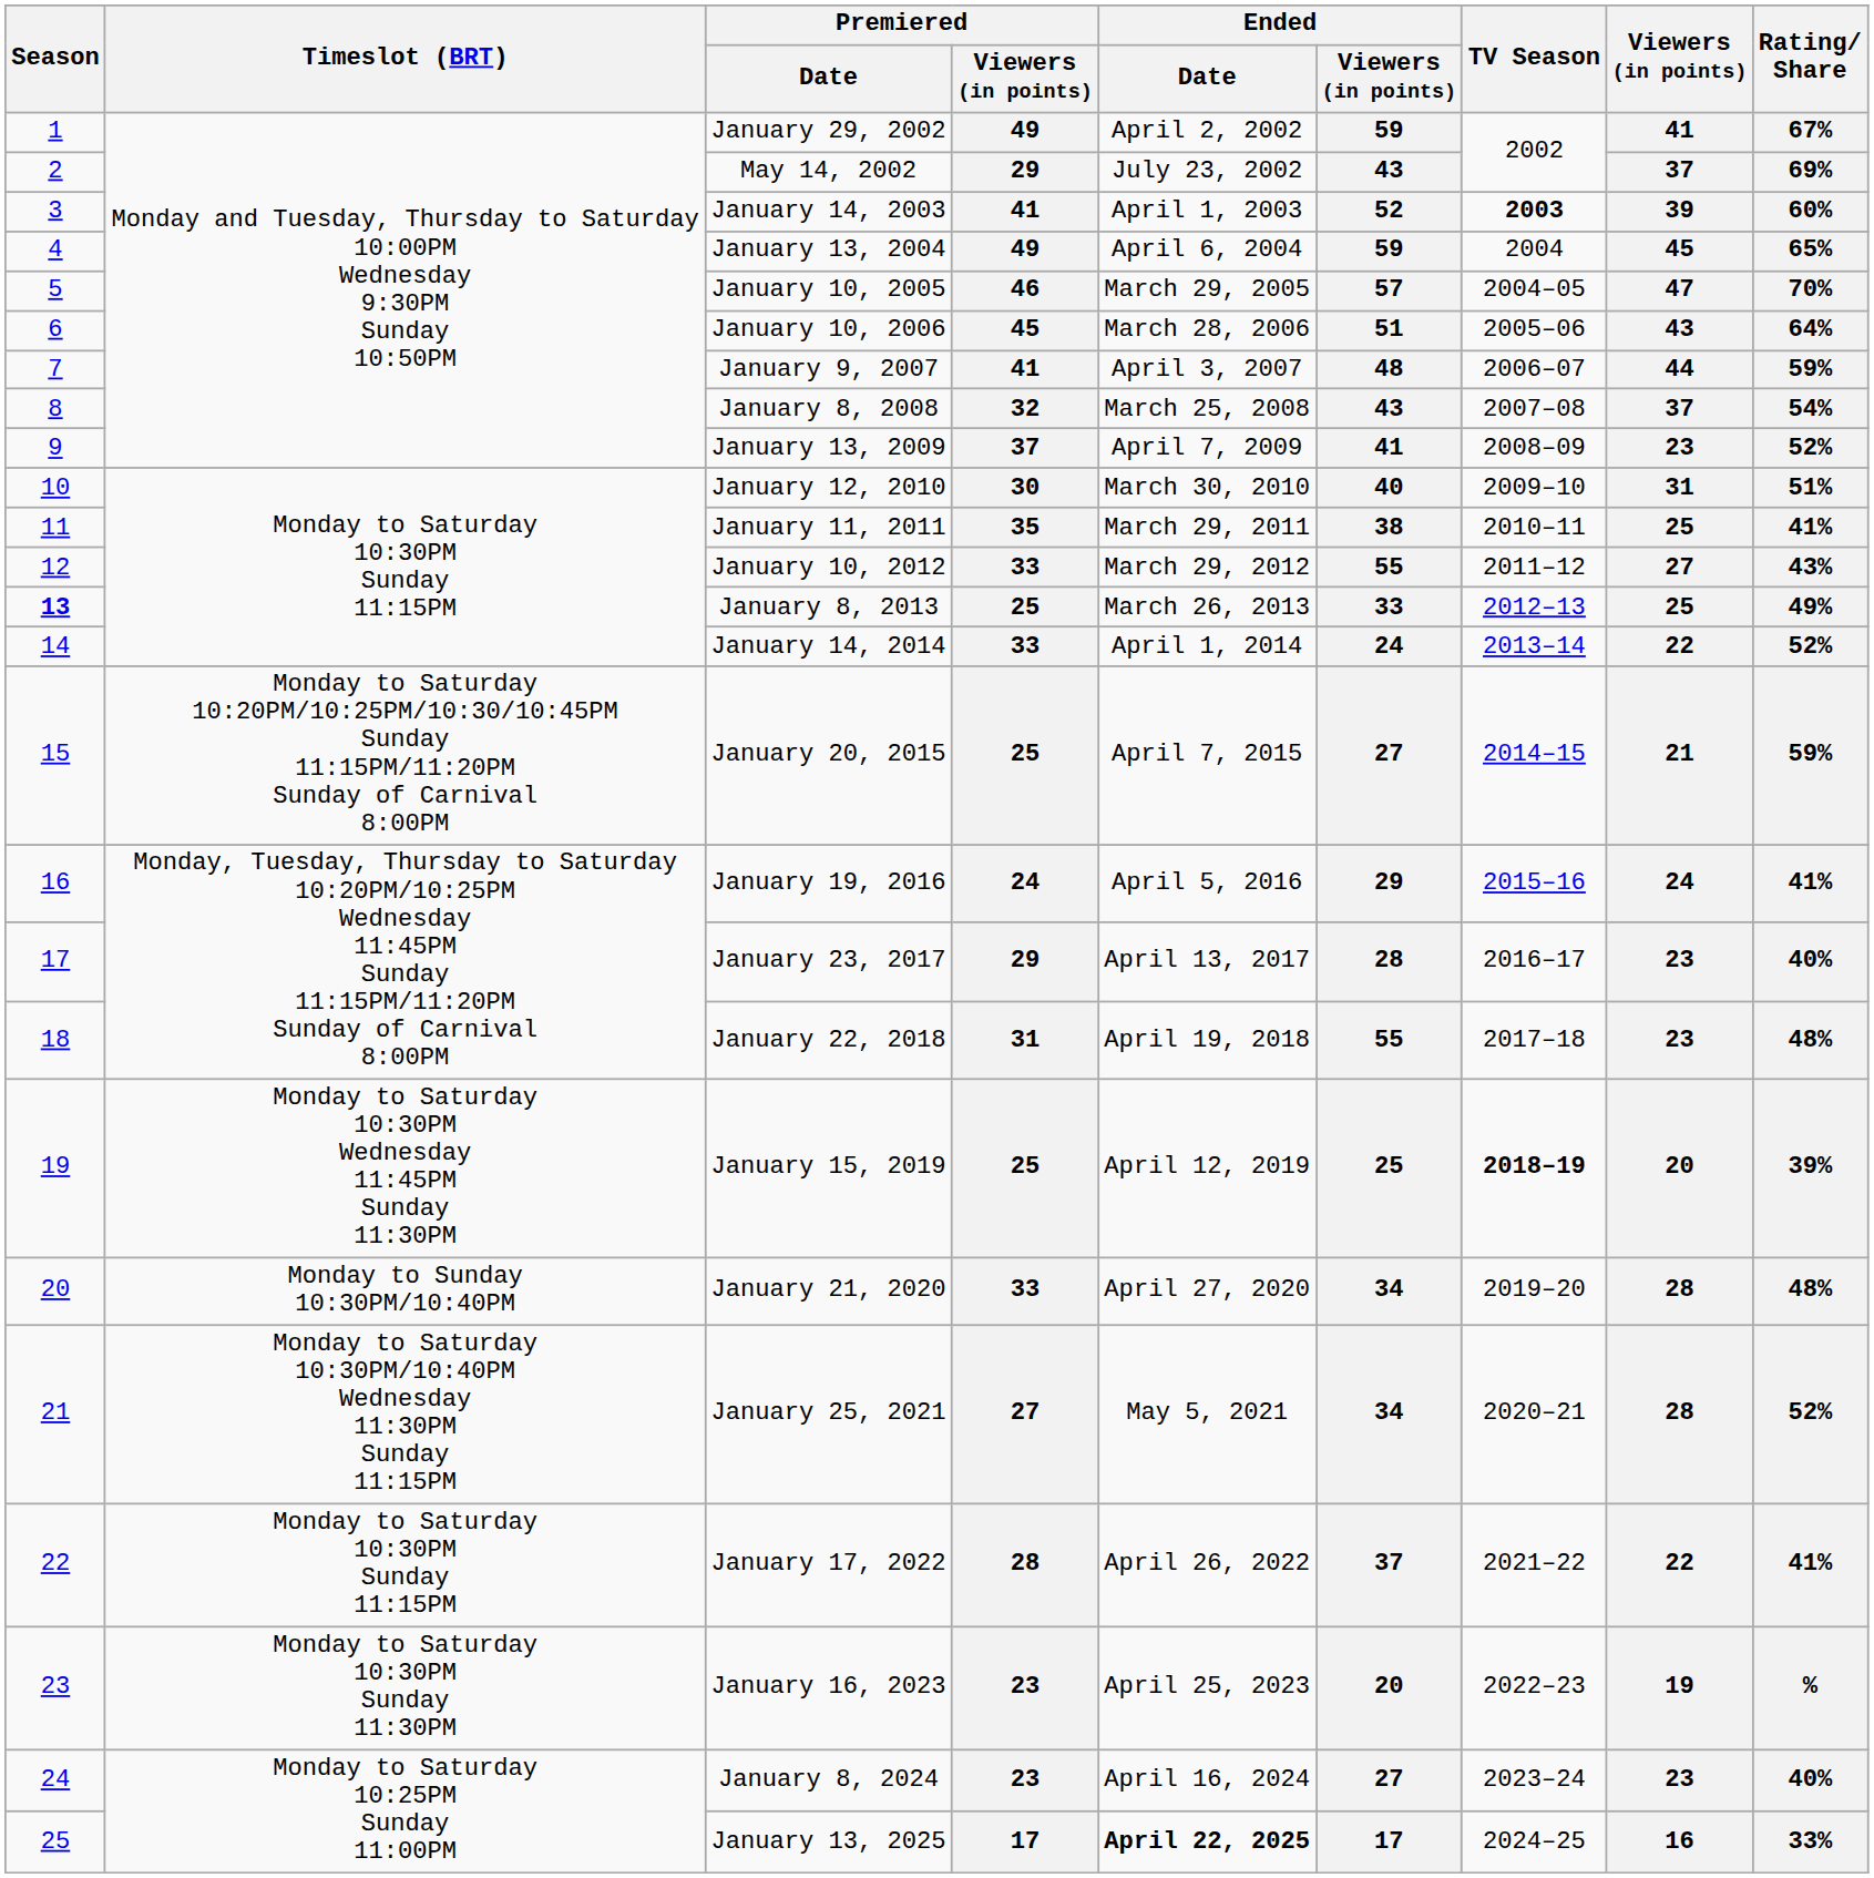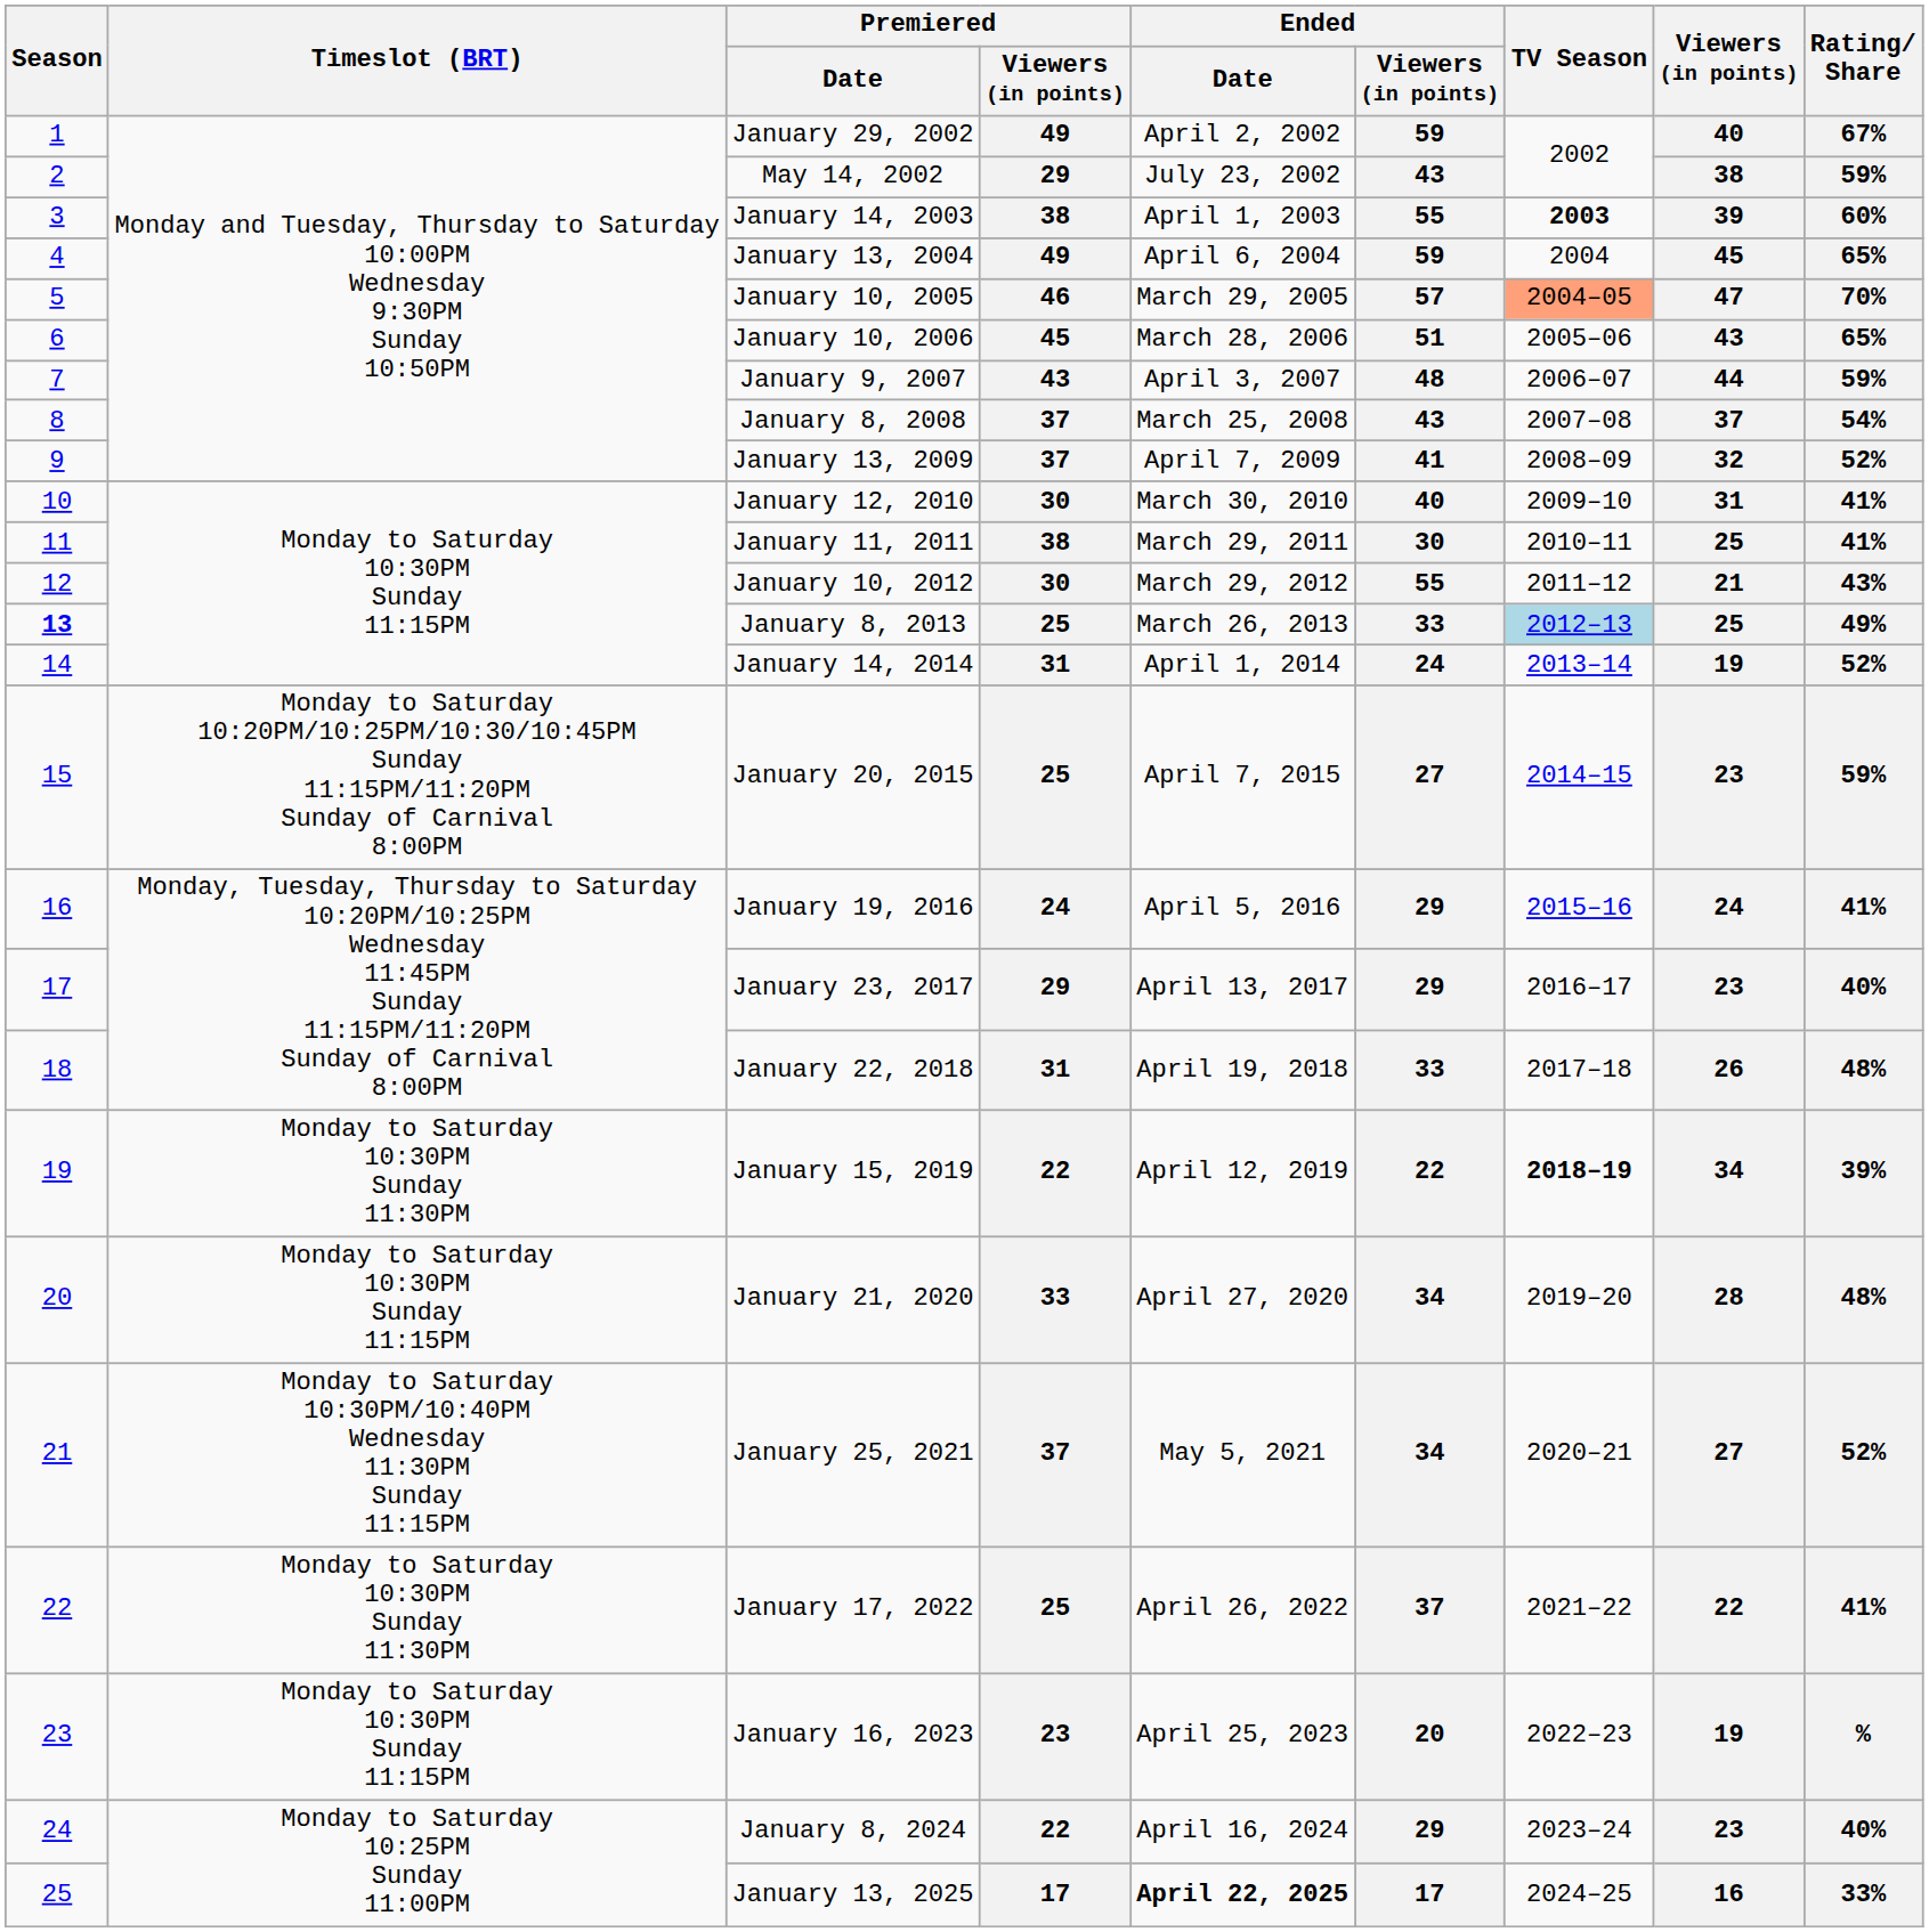January 29, 2002 | Viewers (in points): 41 -> 40
May 14, 2002 | Viewers (in points): 37 -> 38
May 14, 2002 | Rating/ Share: 69% -> 59%
January 14, 2003 | Premiered / Viewers (in points): 41 -> 38
January 14, 2003 | Ended / Viewers (in points): 52 -> 55
January 10, 2005 | TV Season: no background -> lightsalmon background
January 10, 2006 | Rating/ Share: 64% -> 65%
January 9, 2007 | Premiered / Viewers (in points): 41 -> 43
January 8, 2008 | Premiered / Viewers (in points): 32 -> 37
January 13, 2009 | Viewers (in points): 23 -> 32
January 12, 2010 | Rating/ Share: 51% -> 41%
January 11, 2011 | Premiered / Viewers (in points): 35 -> 38
January 11, 2011 | Ended / Viewers (in points): 38 -> 30
January 10, 2012 | Premiered / Viewers (in points): 33 -> 30
January 10, 2012 | Viewers (in points): 27 -> 21
January 8, 2013 | TV Season: no background -> lightblue background
January 14, 2014 | Premiered / Viewers (in points): 33 -> 31
January 14, 2014 | Viewers (in points): 22 -> 19
January 20, 2015 | Viewers (in points): 21 -> 23
January 23, 2017 | Ended / Viewers (in points): 28 -> 29
January 22, 2018 | Ended / Viewers (in points): 55 -> 33
January 22, 2018 | Viewers (in points): 23 -> 26
January 15, 2019 | Timeslot (BRT): Monday to Saturday 10:30PM Wednesday 11:45PM Sunday 11:30PM -> Monday to Saturday 10:30PM Sunday 11:30PM
January 15, 2019 | Premiered / Viewers (in points): 25 -> 22
January 15, 2019 | Ended / Viewers (in points): 25 -> 22
January 15, 2019 | Viewers (in points): 20 -> 34
January 21, 2020 | Timeslot (BRT): Monday to Sunday 10:30PM/10:40PM -> Monday to Saturday 10:30PM Sunday 11:15PM
January 25, 2021 | Premiered / Viewers (in points): 27 -> 37
January 25, 2021 | Viewers (in points): 28 -> 27
January 17, 2022 | Timeslot (BRT): Monday to Saturday 10:30PM Sunday 11:15PM -> Monday to Saturday 10:30PM Sunday 11:30PM
January 17, 2022 | Premiered / Viewers (in points): 28 -> 25
January 16, 2023 | Timeslot (BRT): Monday to Saturday 10:30PM Sunday 11:30PM -> Monday to Saturday 10:30PM Sunday 11:15PM
January 8, 2024 | Premiered / Viewers (in points): 23 -> 22
January 8, 2024 | Ended / Viewers (in points): 27 -> 29
